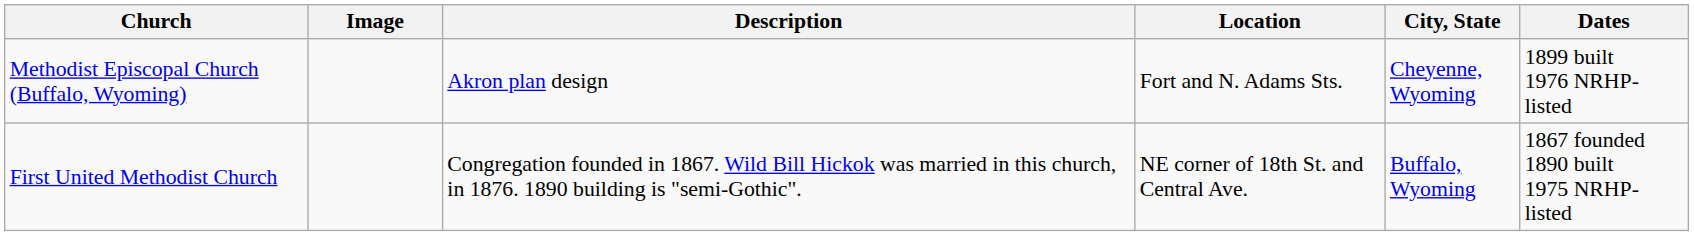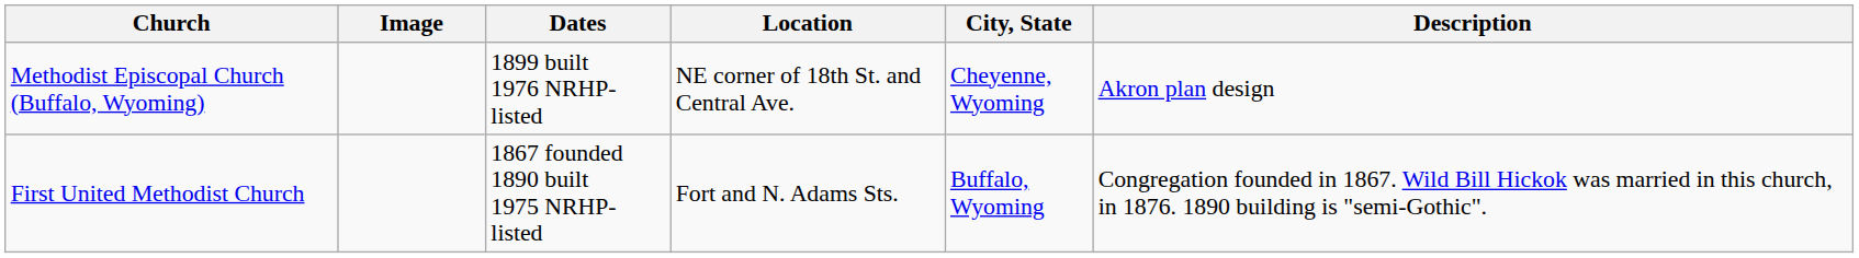columns swapped: Dates <-> Description
Methodist Episcopal Church (Buffalo, Wyoming) | Location: Fort and N. Adams Sts. -> NE corner of 18th St. and Central Ave.
First United Methodist Church | Location: NE corner of 18th St. and Central Ave. -> Fort and N. Adams Sts.
